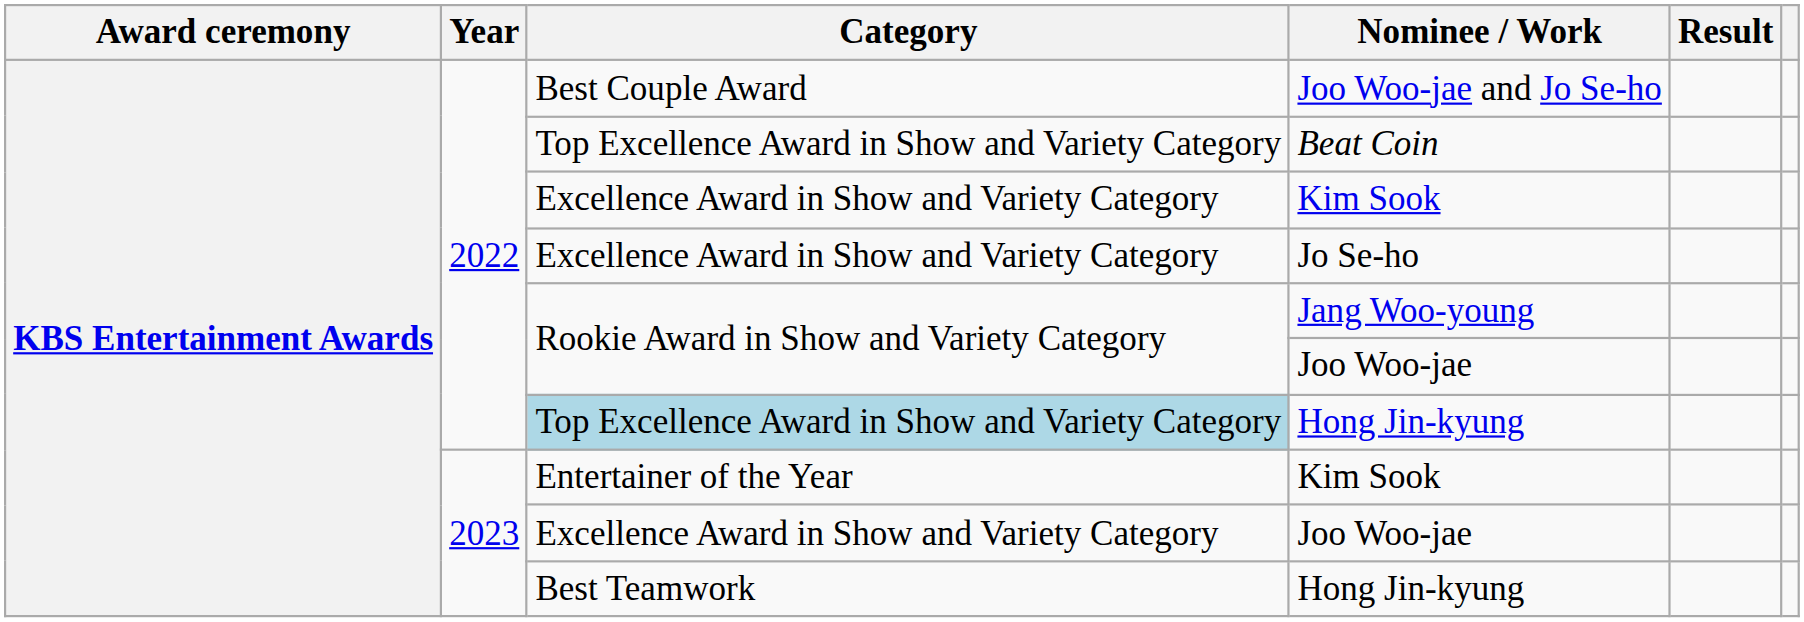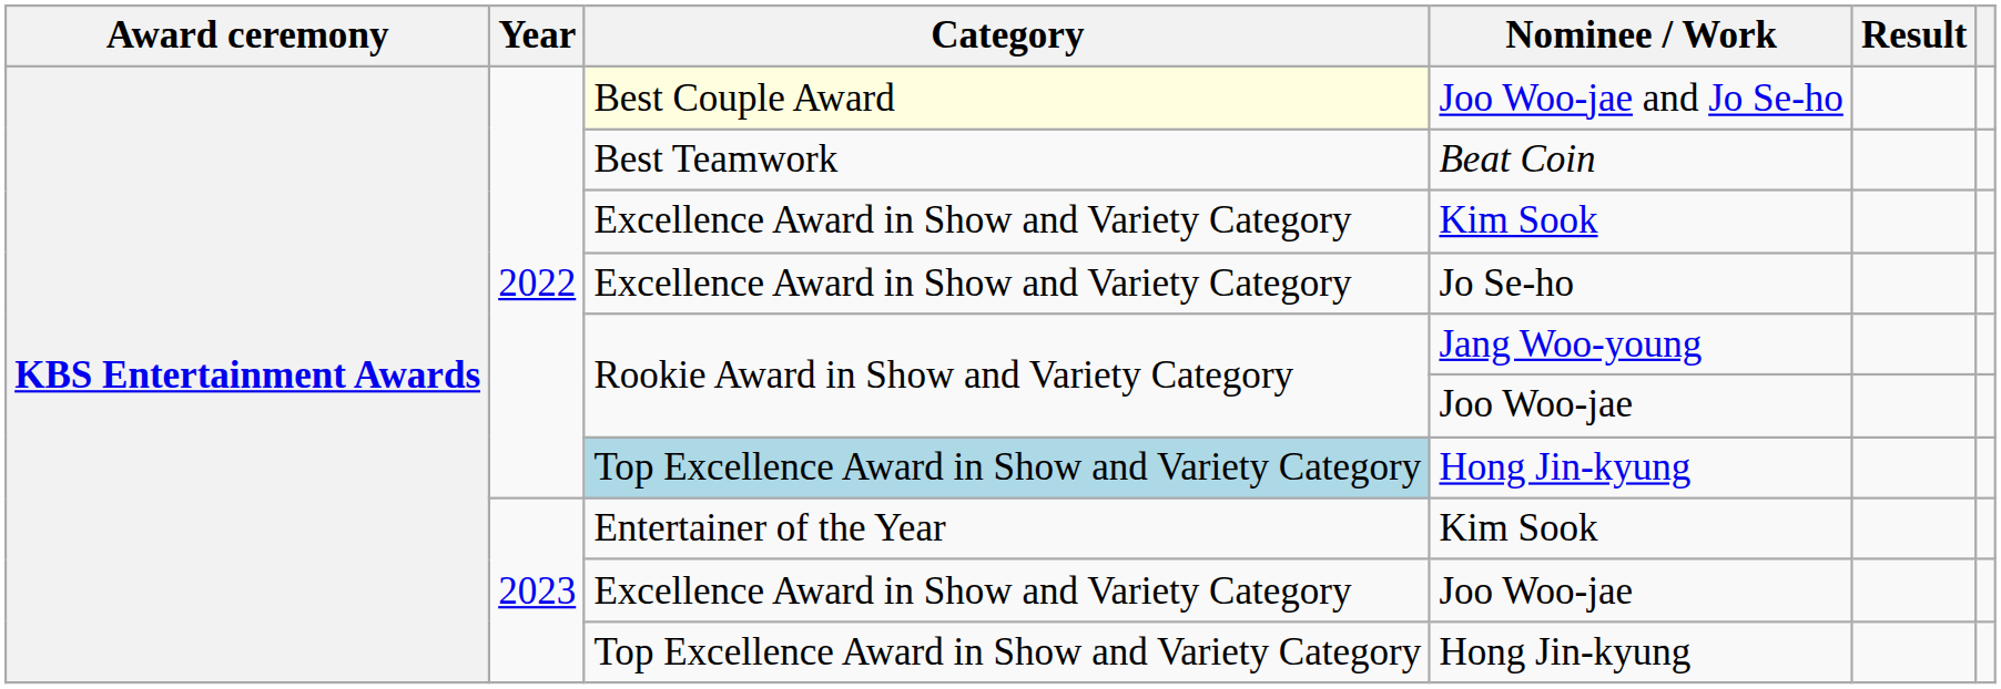Joo Woo-jae and Jo Se-ho | Category: no background -> lightyellow background
Beat Coin | Category: Top Excellence Award in Show and Variety Category -> Best Teamwork
2023 / Hong Jin-kyung | Category: Best Teamwork -> Top Excellence Award in Show and Variety Category
